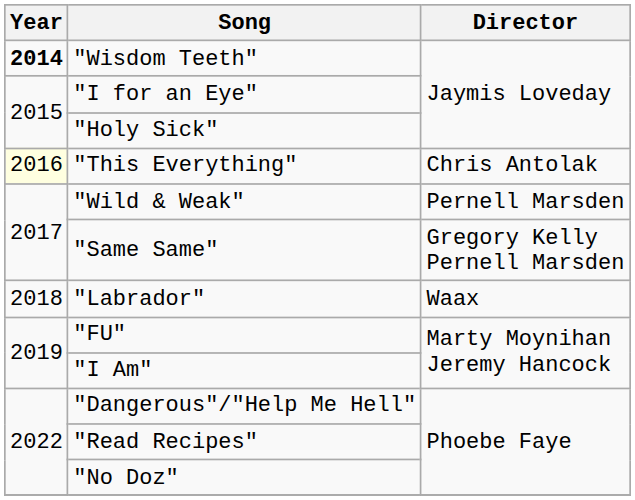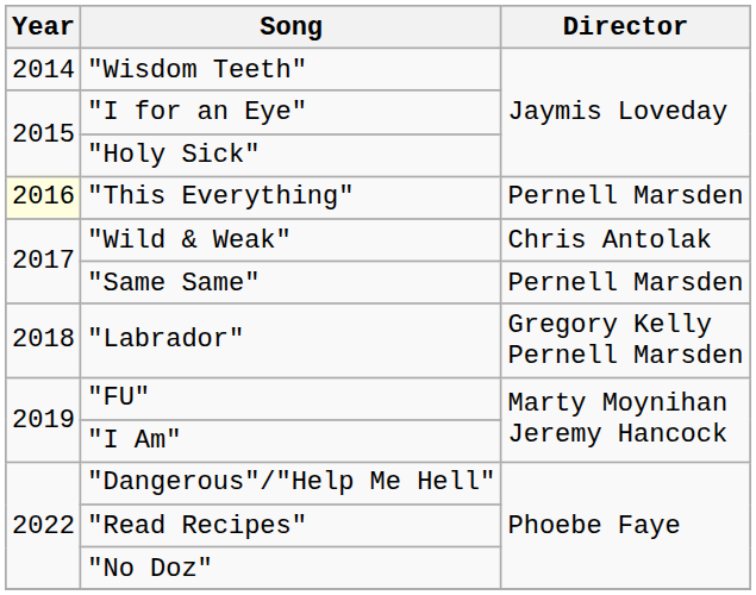"Wisdom Teeth" | Year: bold -> normal
"This Everything" | Director: Chris Antolak -> Pernell Marsden
"Wild & Weak" | Director: Pernell Marsden -> Chris Antolak
"Same Same" | Director: Gregory Kelly Pernell Marsden -> Pernell Marsden
"Labrador" | Director: Waax -> Gregory Kelly Pernell Marsden
